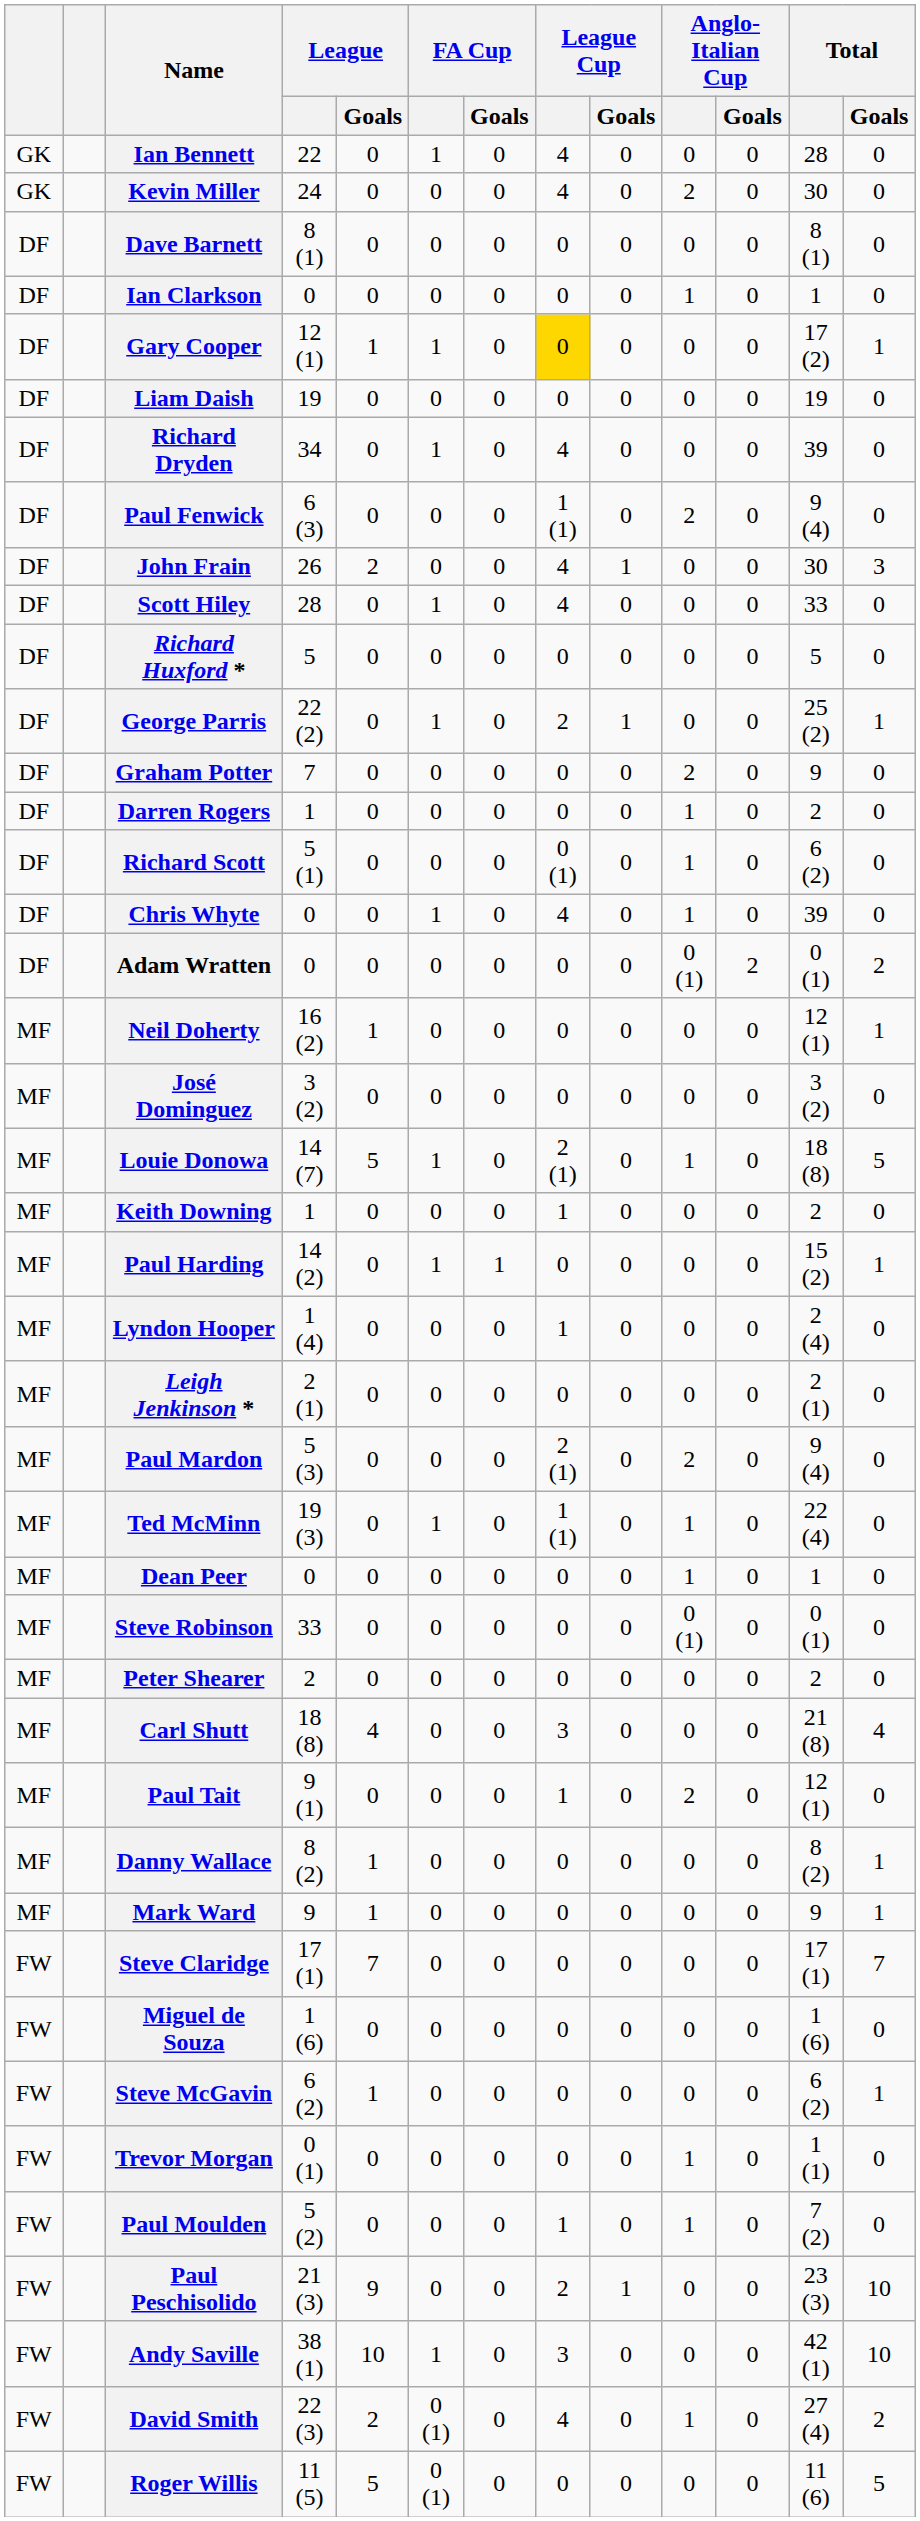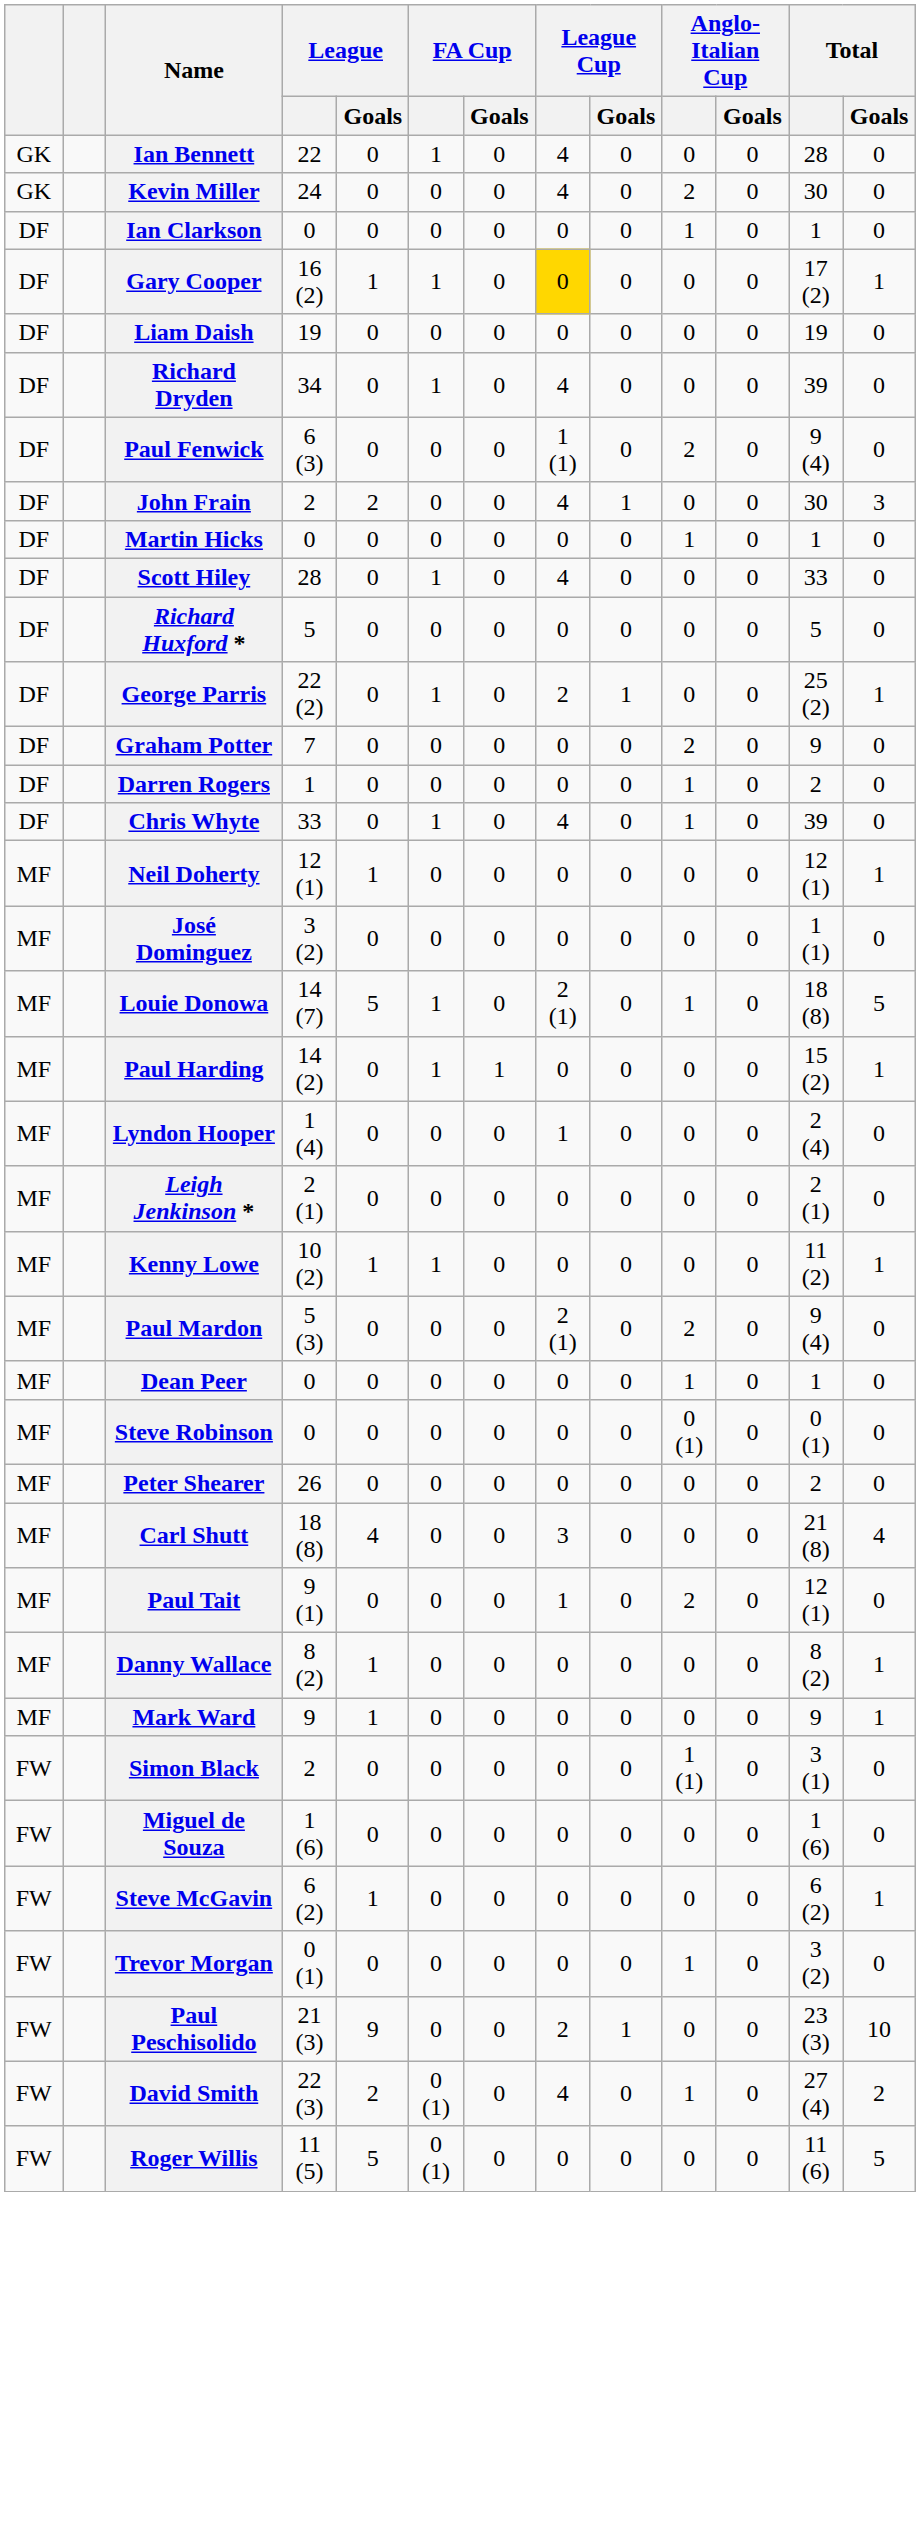- row: DF | Dave Barnett | 8 (1) | 0 | 0 | 0 | 0 | 0 | 0 | 0 | 8 (1) | 0
Gary Cooper | League: 12 (1) -> 16 (2)
John Frain | League: 26 -> 2
+ row: DF | Martin Hicks | 0 | 0 | 0 | 0 | 0 | 0 | 1 | 0 | 1 | 0
- row: DF | Richard Scott | 5 (1) | 0 | 0 | 0 | 0 (1) | 0 | 1 | 0 | 6 (2) | 0
Chris Whyte | League: 0 -> 33
- row: DF | Adam Wratten | 0 | 0 | 0 | 0 | 0 | 0 | 0 (1) | 2 | 0 (1) | 2
Neil Doherty | League: 16 (2) -> 12 (1)
José Dominguez | Total: 3 (2) -> 1 (1)
- row: MF | Keith Downing | 1 | 0 | 0 | 0 | 1 | 0 | 0 | 0 | 2 | 0
+ row: MF | Kenny Lowe | 10 (2) | 1 | 1 | 0 | 0 | 0 | 0 | 0 | 11 (2) | 1
- row: MF | Ted McMinn | 19 (3) | 0 | 1 | 0 | 1 (1) | 0 | 1 | 0 | 22 (4) | 0
Steve Robinson | League: 33 -> 0
Peter Shearer | League: 2 -> 26
+ row: FW | Simon Black | 2 | 0 | 0 | 0 | 0 | 0 | 1 (1) | 0 | 3 (1) | 0
- row: FW | Steve Claridge | 17 (1) | 7 | 0 | 0 | 0 | 0 | 0 | 0 | 17 (1) | 7
Trevor Morgan | Total: 1 (1) -> 3 (2)
- row: FW | Paul Moulden | 5 (2) | 0 | 0 | 0 | 1 | 0 | 1 | 0 | 7 (2) | 0
- row: FW | Andy Saville | 38 (1) | 10 | 1 | 0 | 3 | 0 | 0 | 0 | 42 (1) | 10
